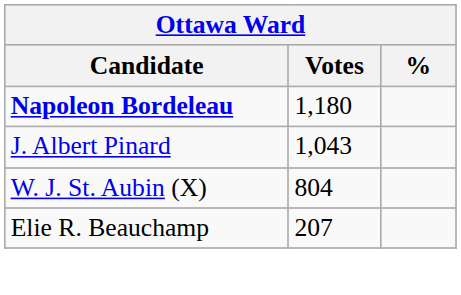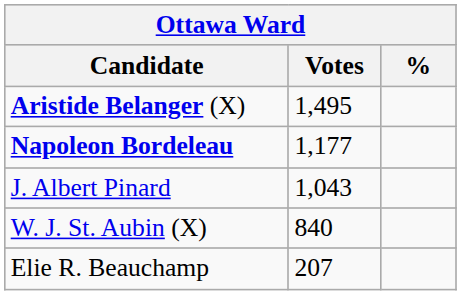+ row: Aristide Belanger (X) | 1,495
Napoleon Bordeleau | Votes: 1,180 -> 1,177
W. J. St. Aubin (X) | Votes: 804 -> 840
